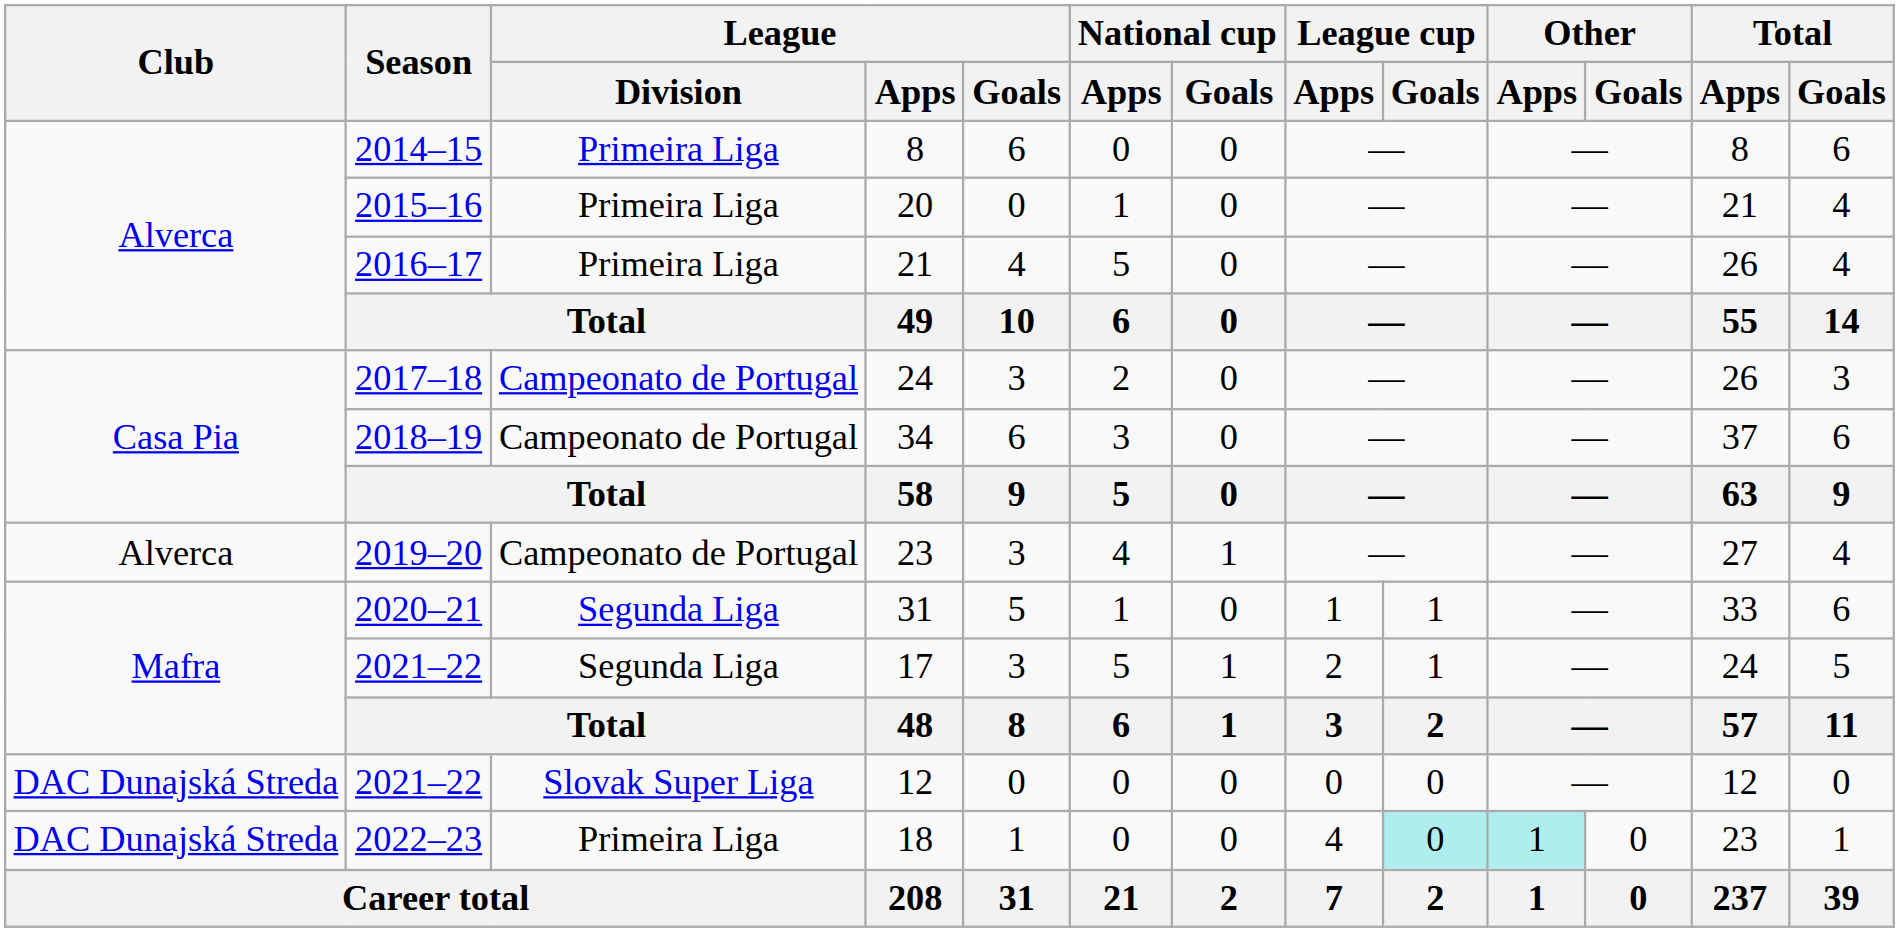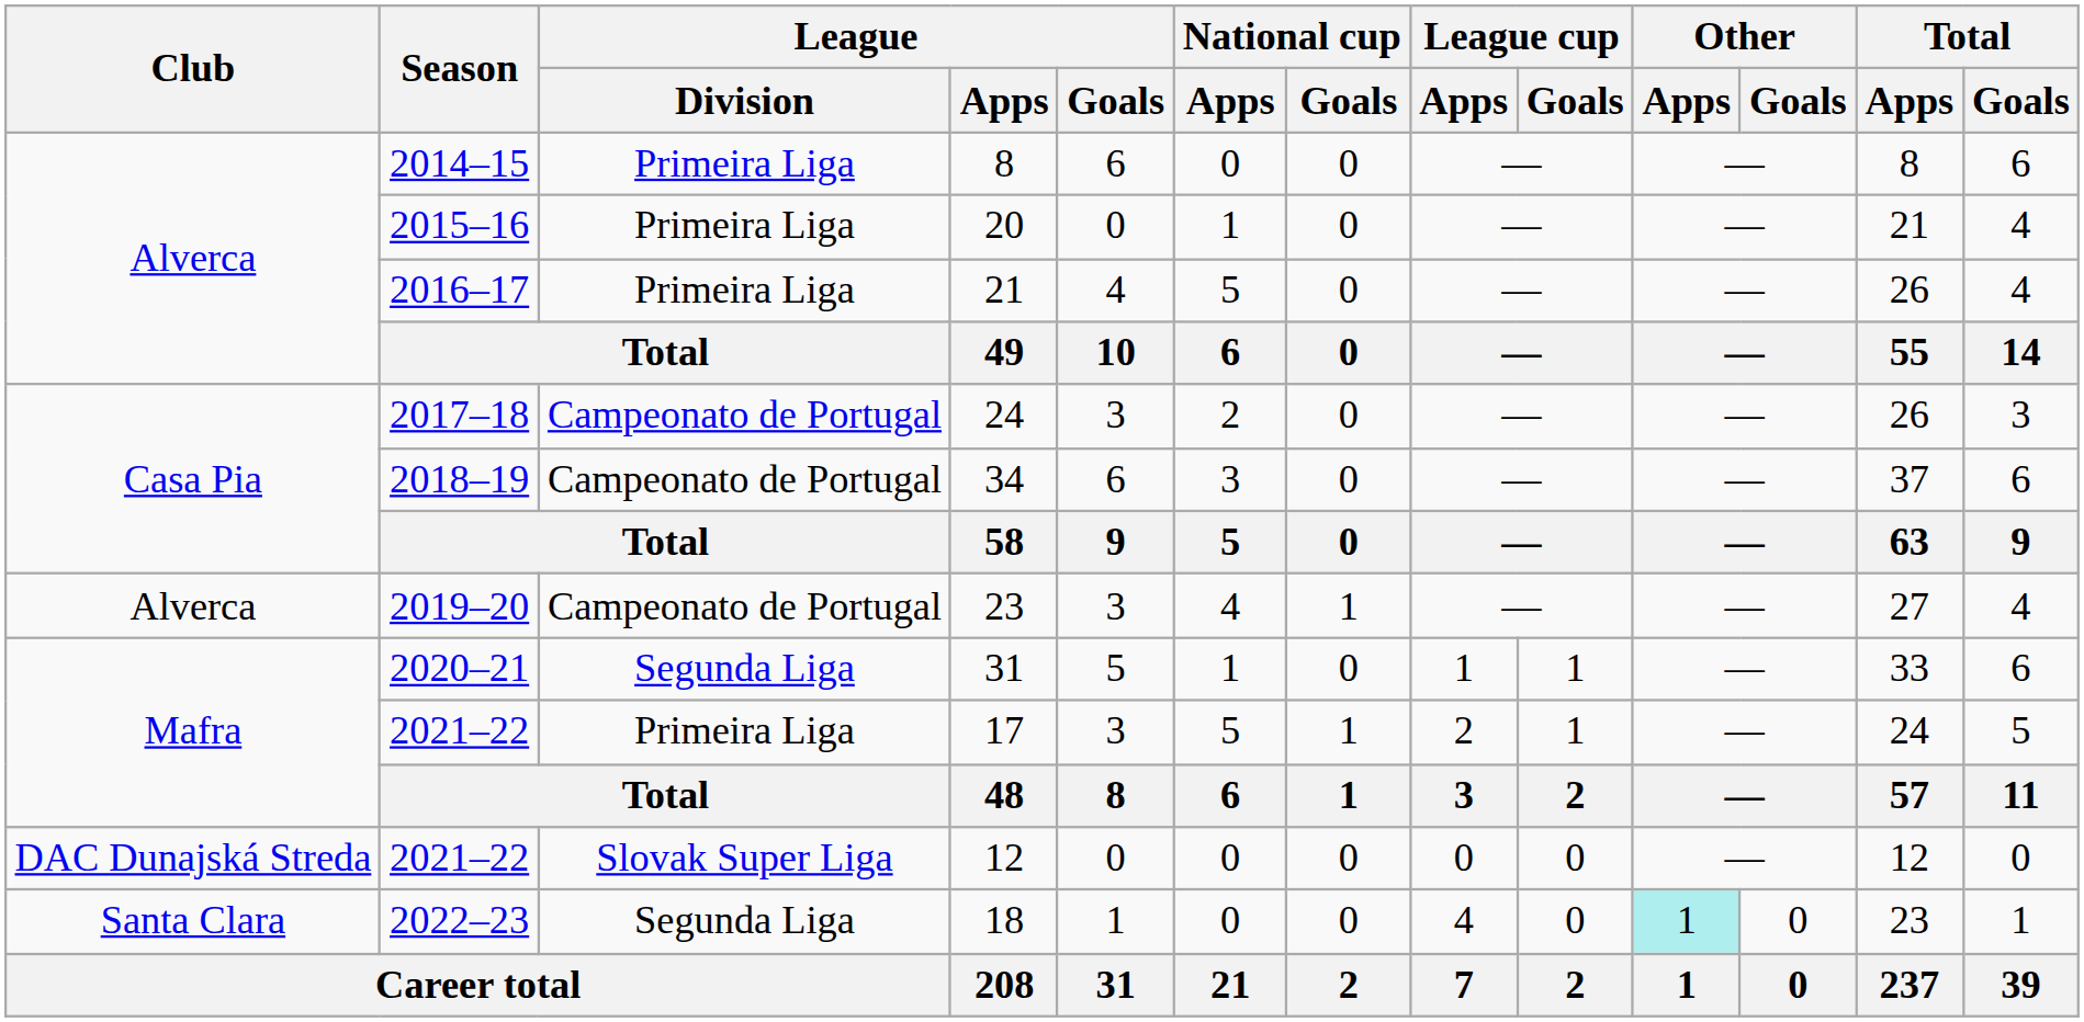17 | League / Division: Segunda Liga -> Primeira Liga
18 | Club: DAC Dunajská Streda -> Santa Clara
18 | League / Division: Primeira Liga -> Segunda Liga
18 | League cup / Goals: paleturquoise background -> no background
